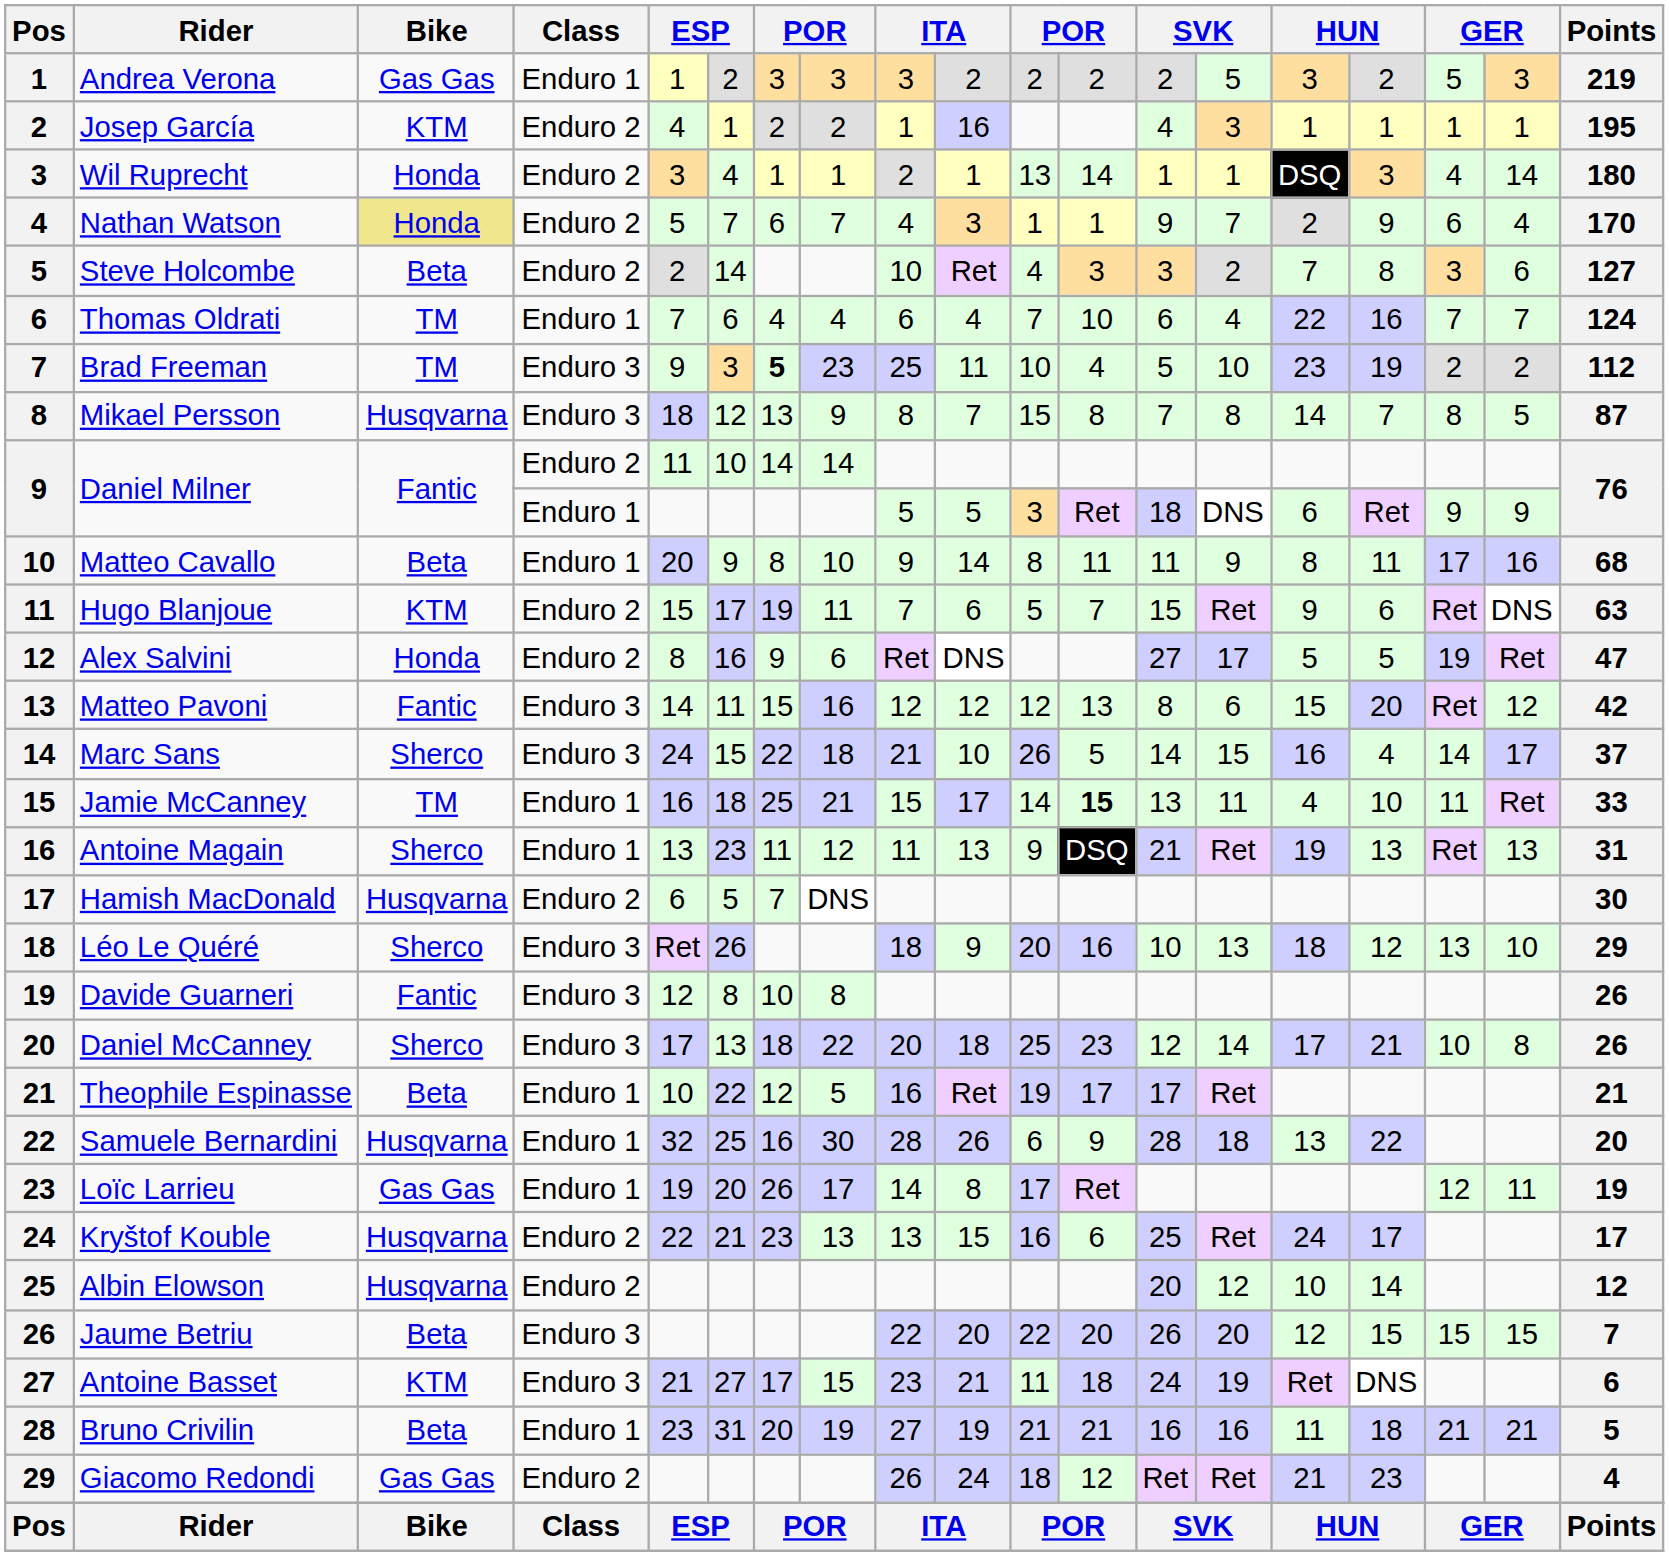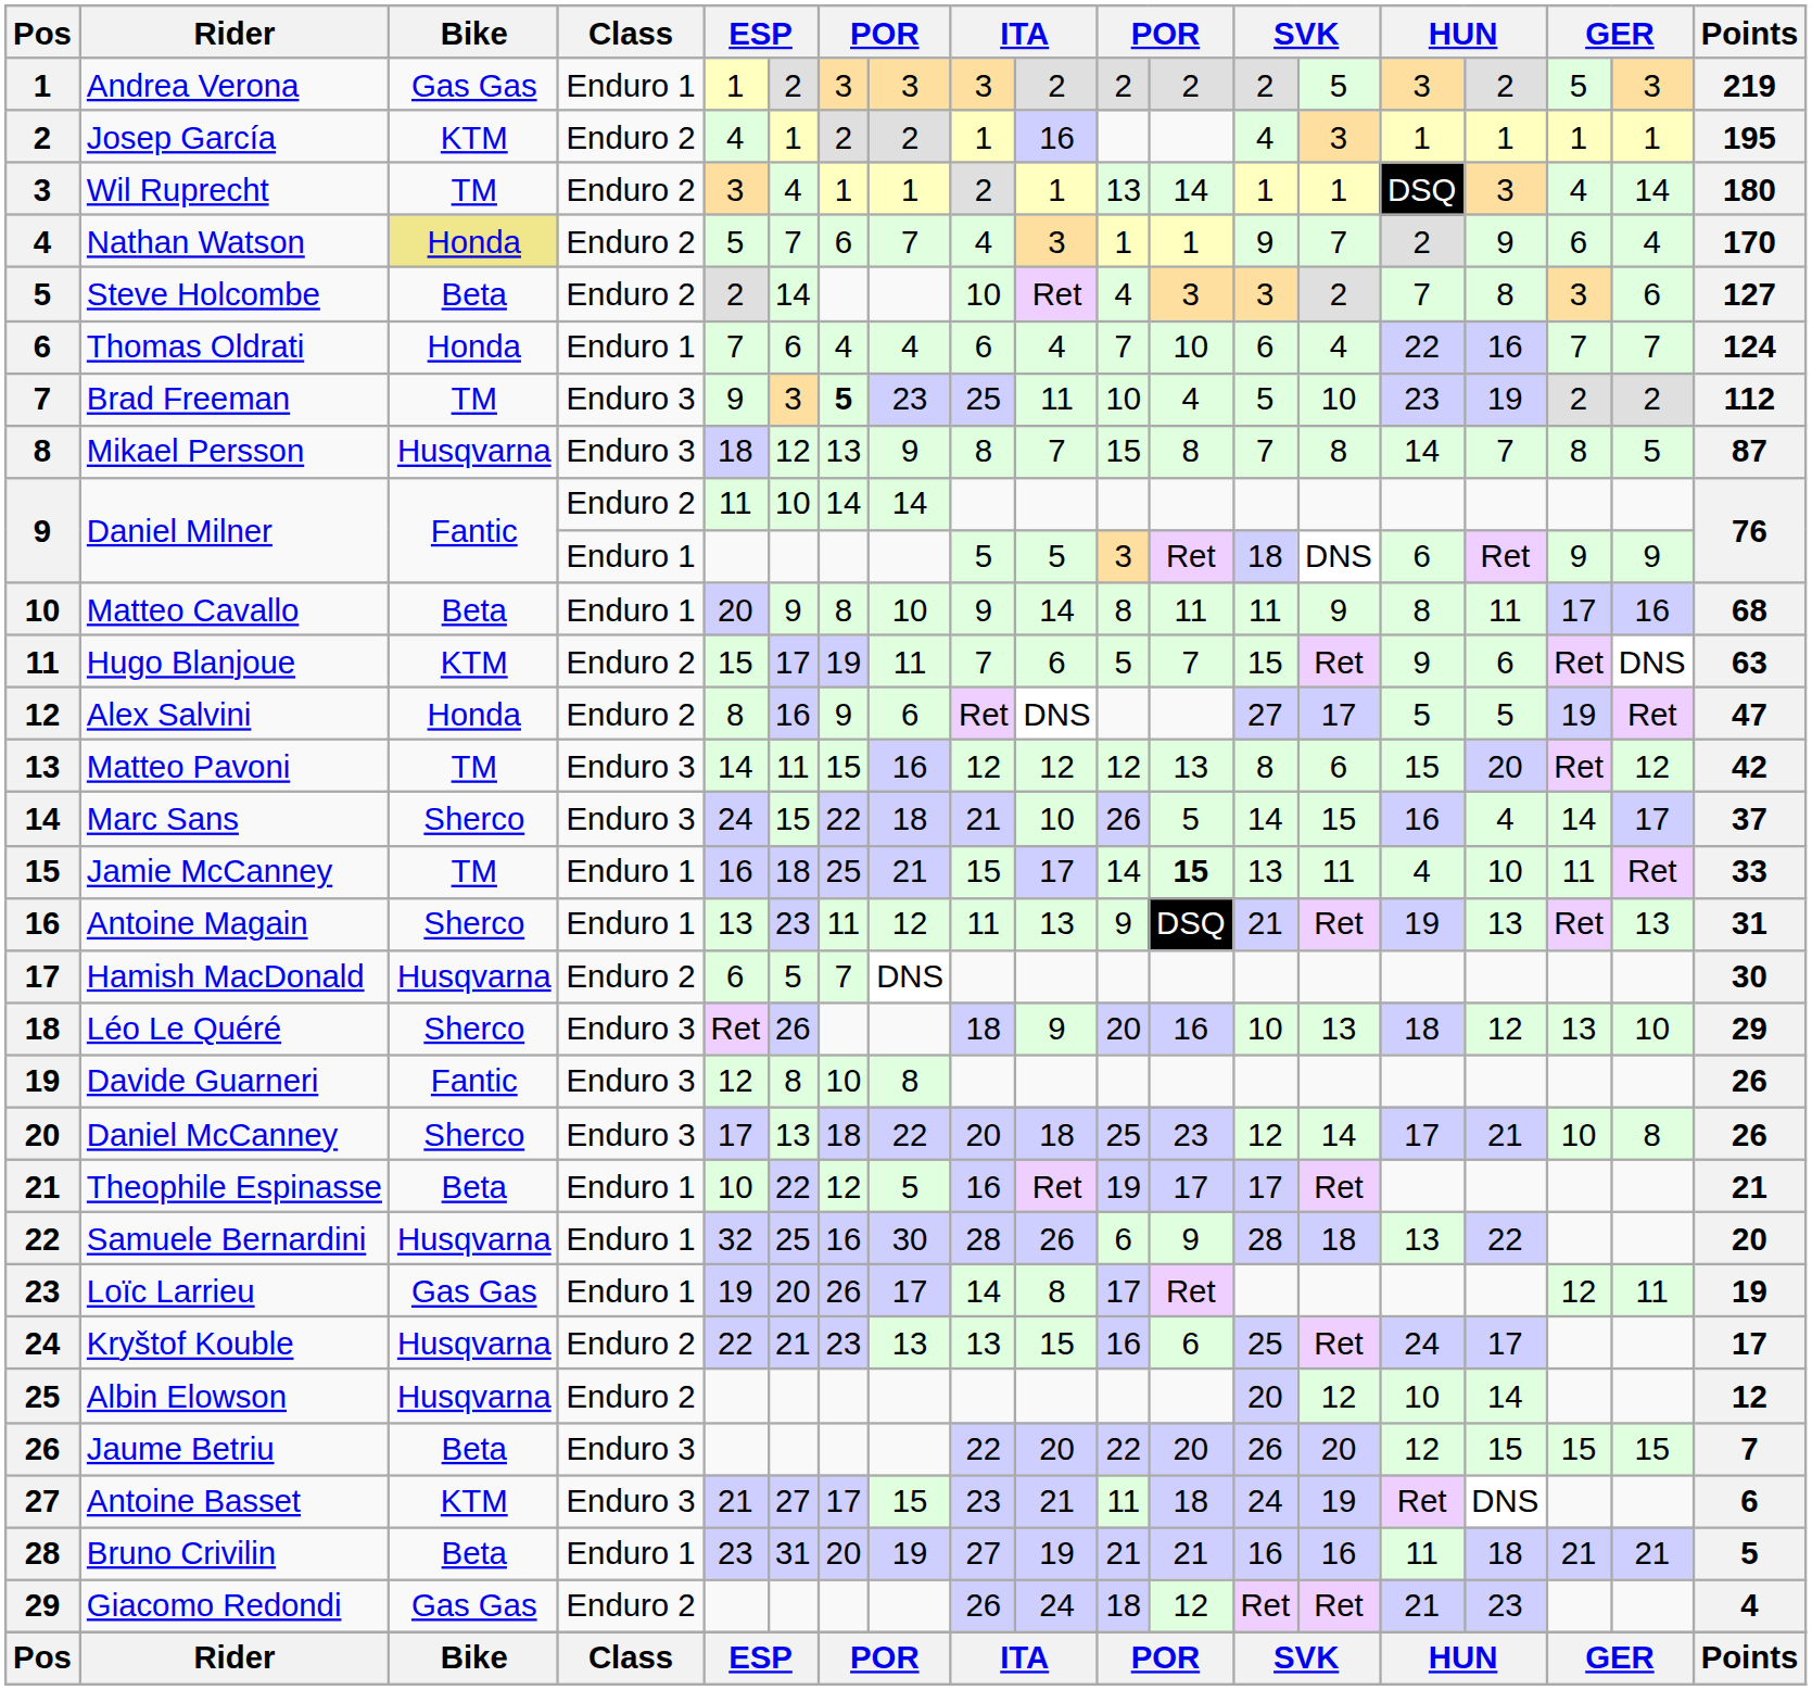Wil Ruprecht | Bike: Honda -> TM
Thomas Oldrati | Bike: TM -> Honda
Matteo Pavoni | Bike: Fantic -> TM
